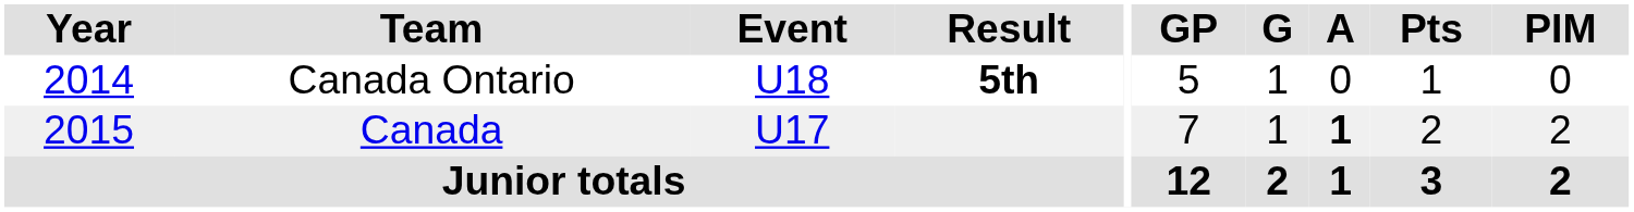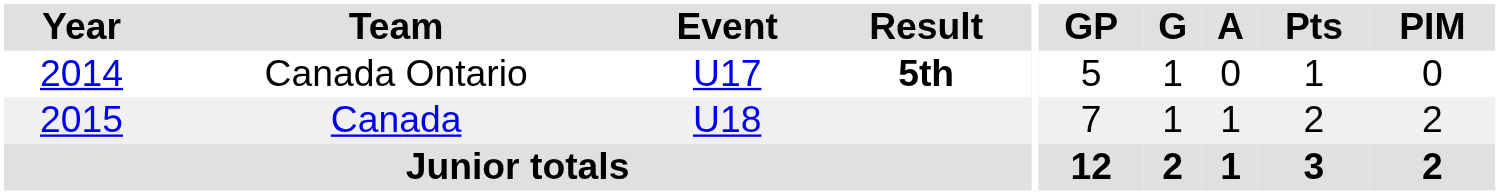Canada Ontario | Event: U18 -> U17
Canada | Event: U17 -> U18
Canada | A: bold -> normal
